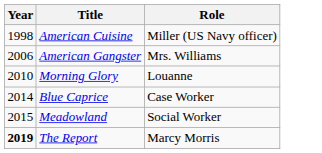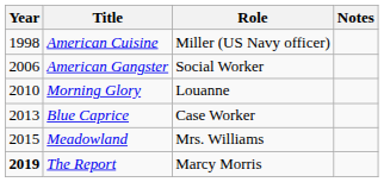+ column: Notes
American Gangster | Role: Mrs. Williams -> Social Worker
Blue Caprice | Year: 2014 -> 2013
Meadowland | Role: Social Worker -> Mrs. Williams
